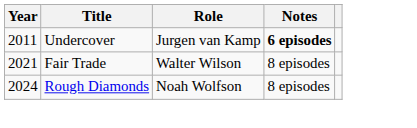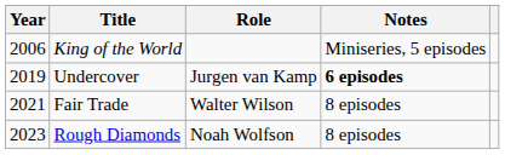+ row: 2006 | King of the World | Miniseries, 5 episodes
Undercover | Year: 2011 -> 2019
Rough Diamonds | Year: 2024 -> 2023
